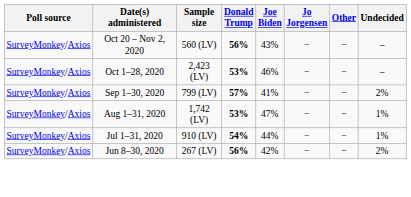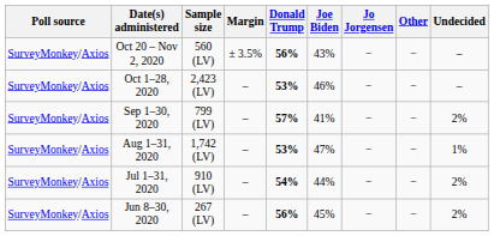+ column: Margin | ± 3.5% | – | – | – | – | –
Jul 1–31, 2020 | Undecided: 1% -> 2%
Jun 8–30, 2020 | Joe Biden: 42% -> 45%
